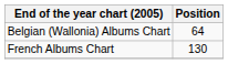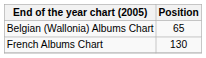Belgian (Wallonia) Albums Chart | Position: 64 -> 65
